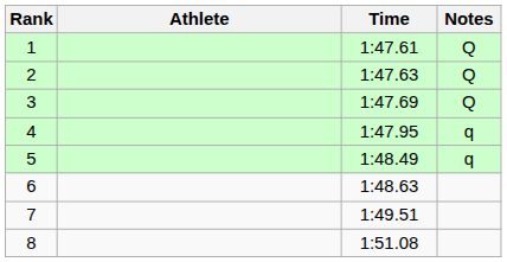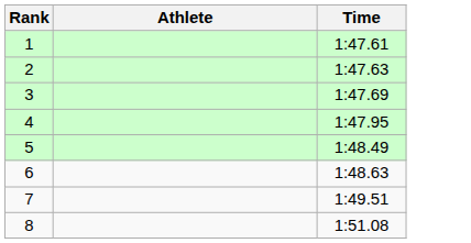- column: Notes | Q | Q | Q | q | q
